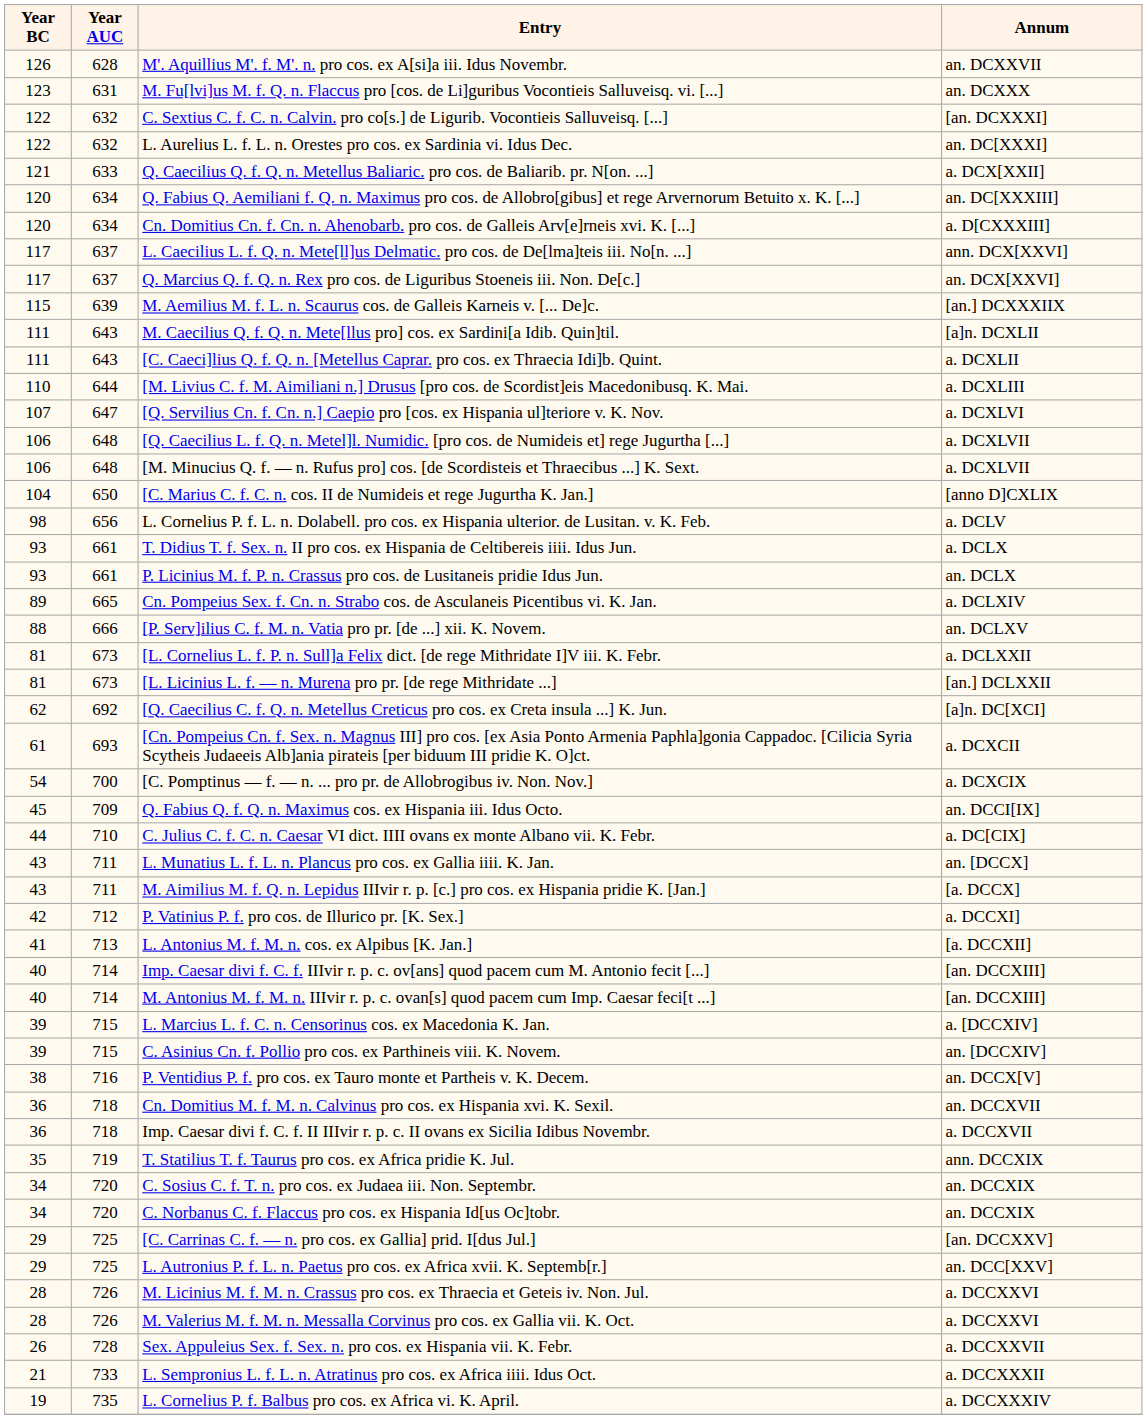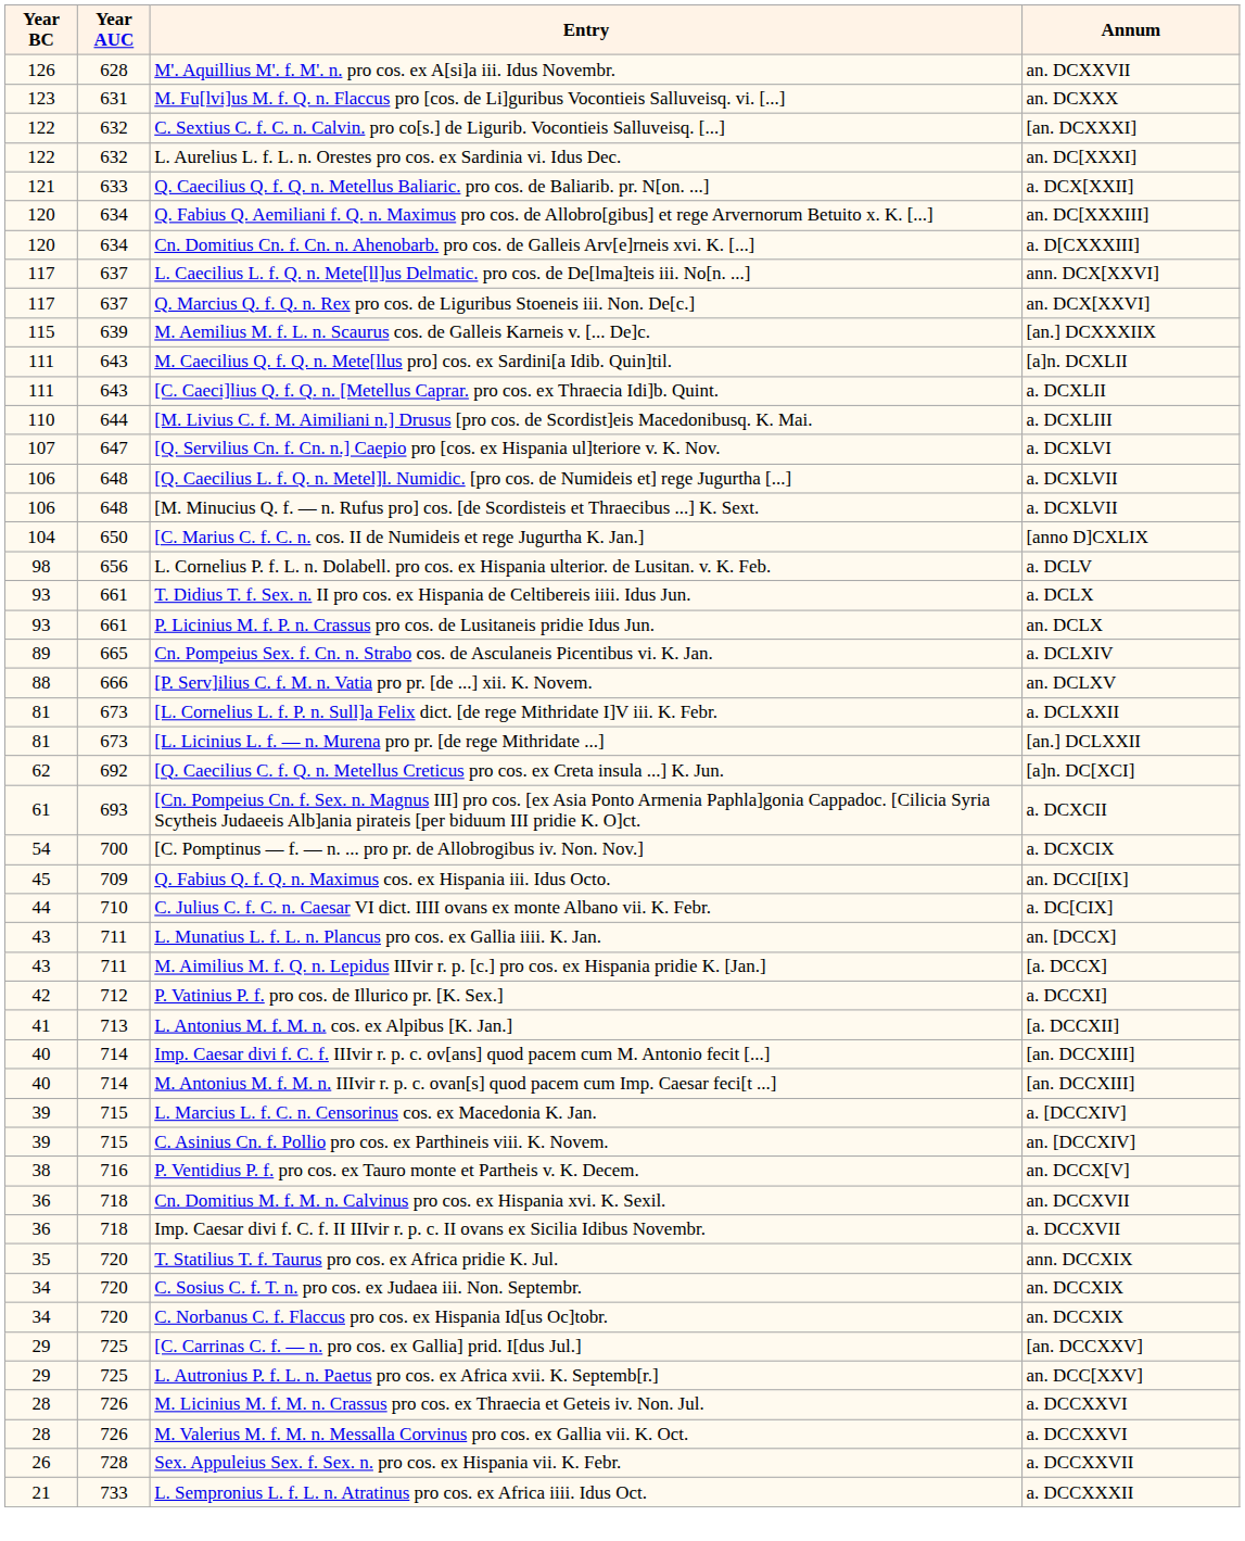T. Statilius T. f. Taurus pro cos. ex Africa pridie K. Jul. | Year AUC: 719 -> 720
- row: 19 | 735 | L. Cornelius P. f. Balbus pro cos. ex Africa vi. K. April. | a. DCCXXXIV
